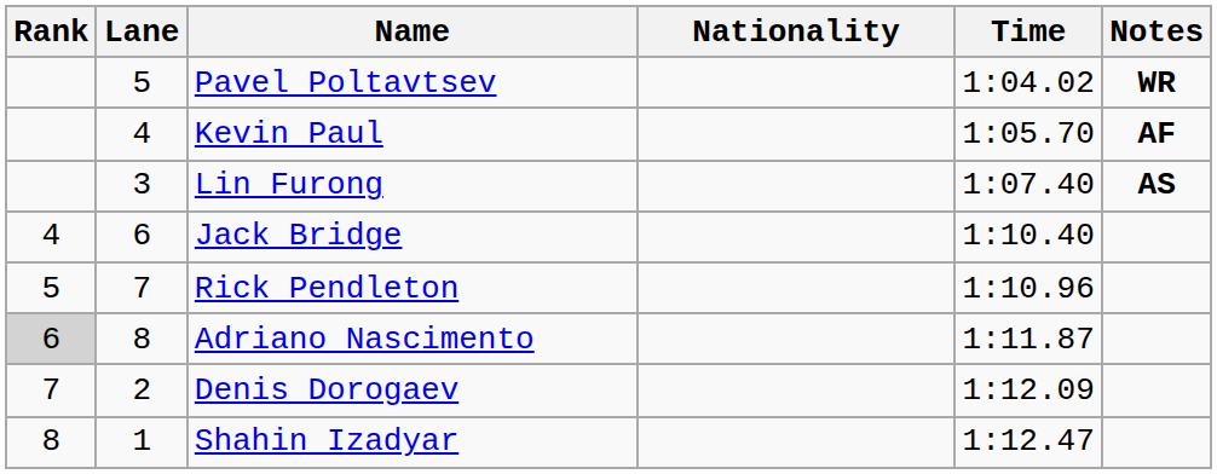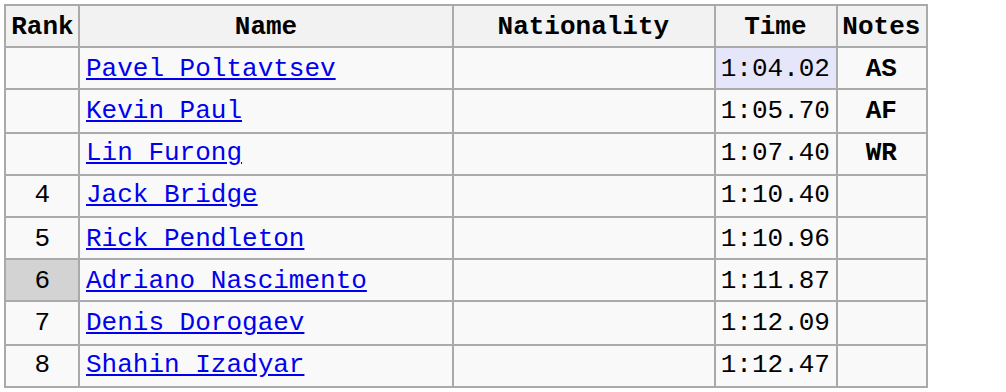- column: Lane | 5 | 4 | 3 | 6 | 7 | 8 | 2 | 1
Pavel Poltavtsev | Time: no background -> lavender background
Pavel Poltavtsev | Notes: WR -> AS
Lin Furong | Notes: AS -> WR
